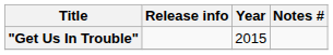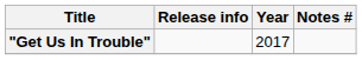"Get Us In Trouble" | Year: 2015 -> 2017
